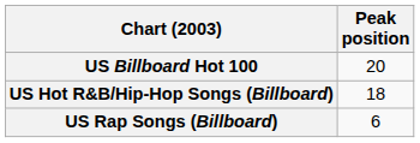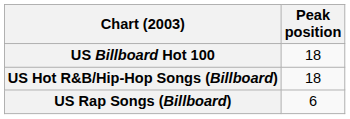US Billboard Hot 100 | Peak position: 20 -> 18
